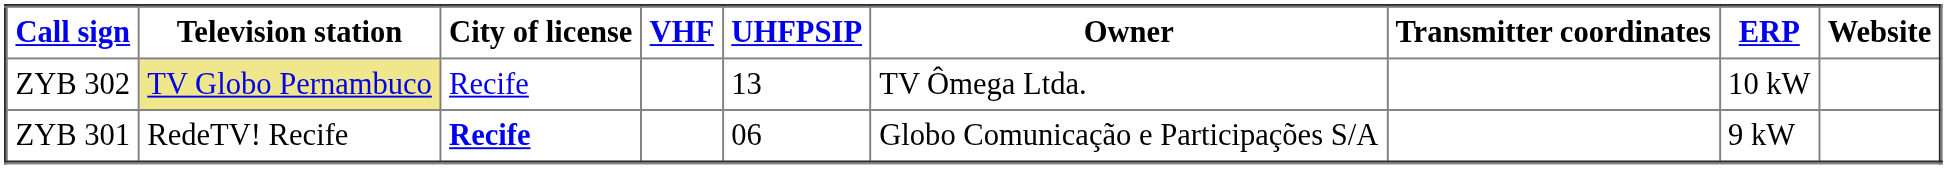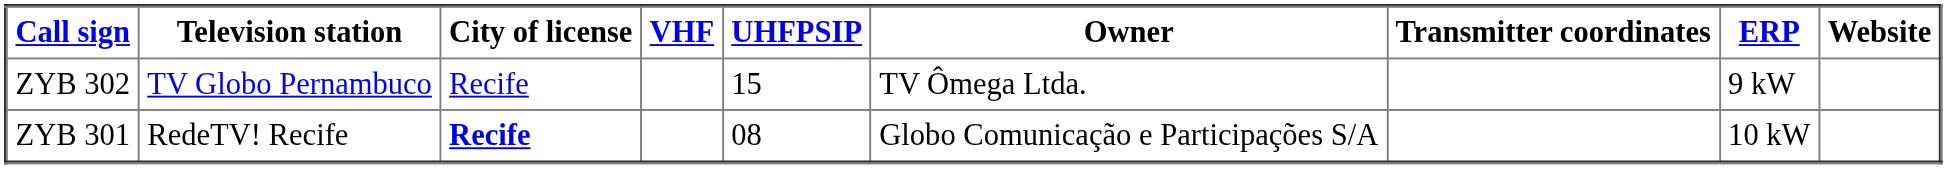ZYB 302 | Television station: khaki background -> no background
ZYB 302 | UHFPSIP: 13 -> 15
ZYB 302 | ERP: 10 kW -> 9 kW
ZYB 301 | UHFPSIP: 06 -> 08
ZYB 301 | ERP: 9 kW -> 10 kW
